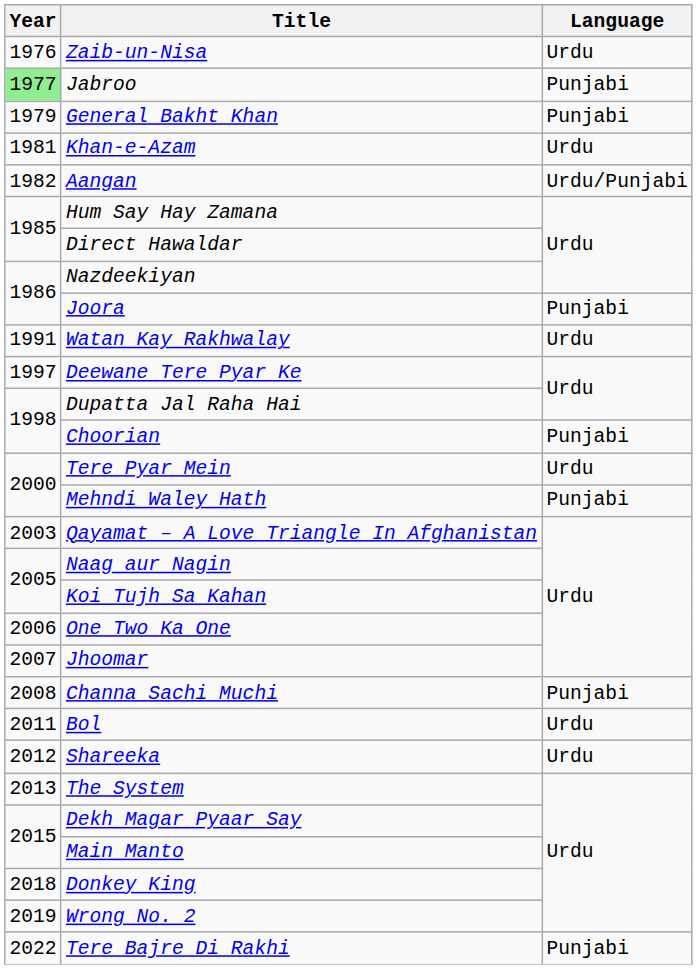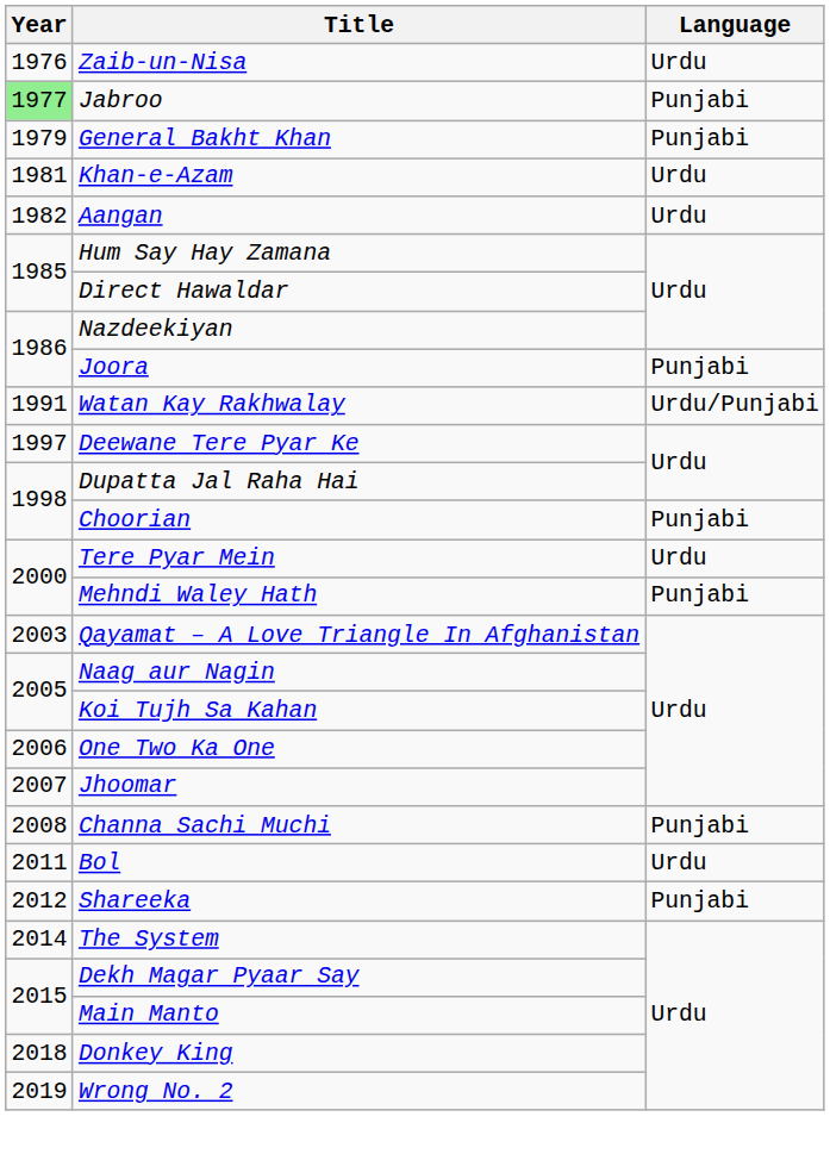Aangan | Language: Urdu/Punjabi -> Urdu
Watan Kay Rakhwalay | Language: Urdu -> Urdu/Punjabi
Shareeka | Language: Urdu -> Punjabi
The System | Year: 2013 -> 2014
- row: 2022 | Tere Bajre Di Rakhi | Punjabi
